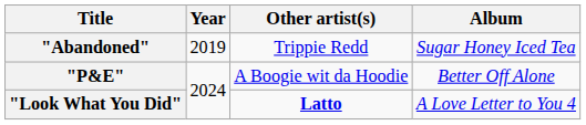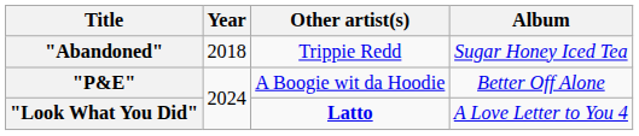"Abandoned" | Year: 2019 -> 2018
